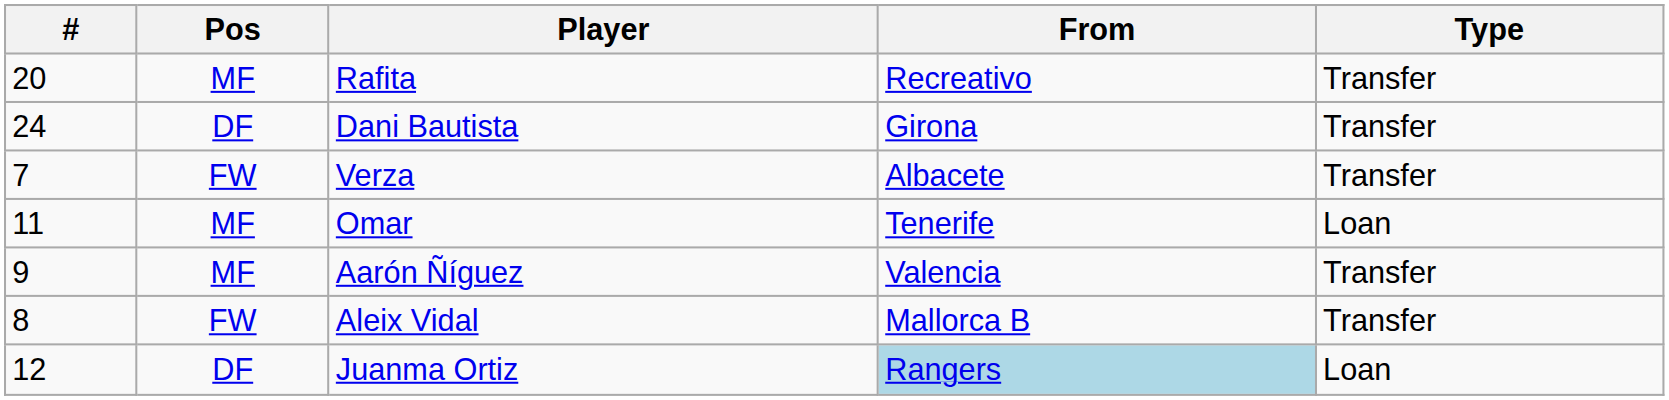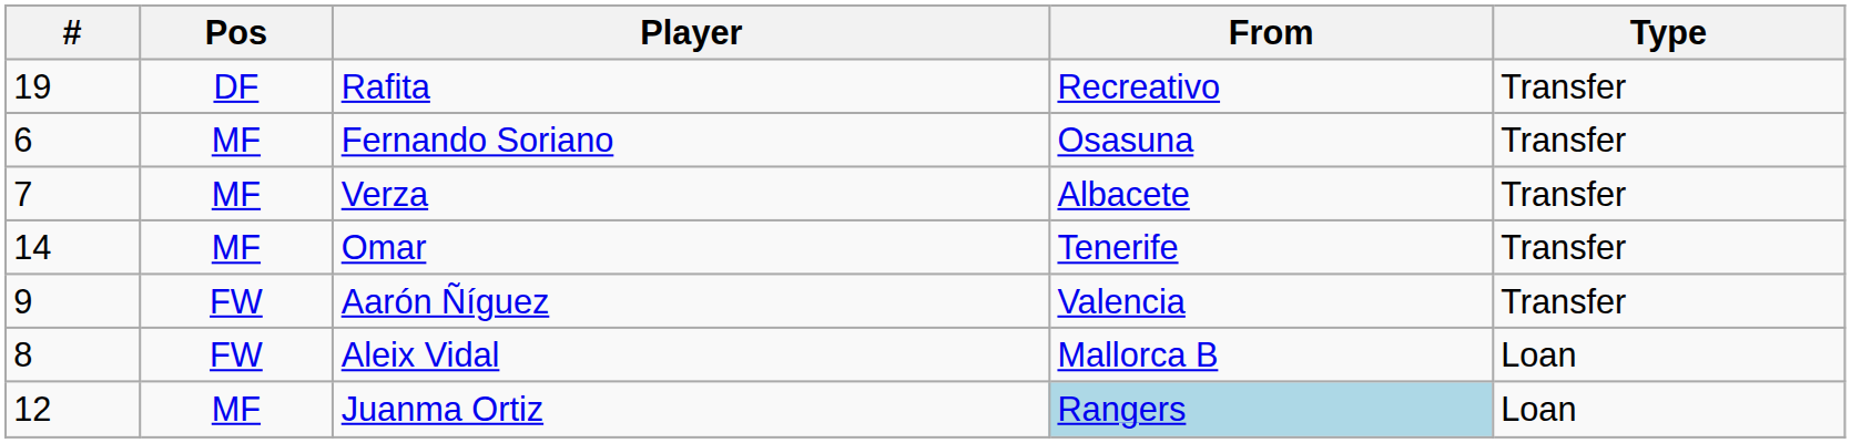Rafita | #: 20 -> 19
Rafita | Pos: MF -> DF
- row: 24 | DF | Dani Bautista | Girona | Transfer
+ row: 6 | MF | Fernando Soriano | Osasuna | Transfer
Verza | Pos: FW -> MF
Omar | #: 11 -> 14
Omar | Type: Loan -> Transfer
Aarón Ñíguez | Pos: MF -> FW
Aleix Vidal | Type: Transfer -> Loan
Juanma Ortiz | Pos: DF -> MF
